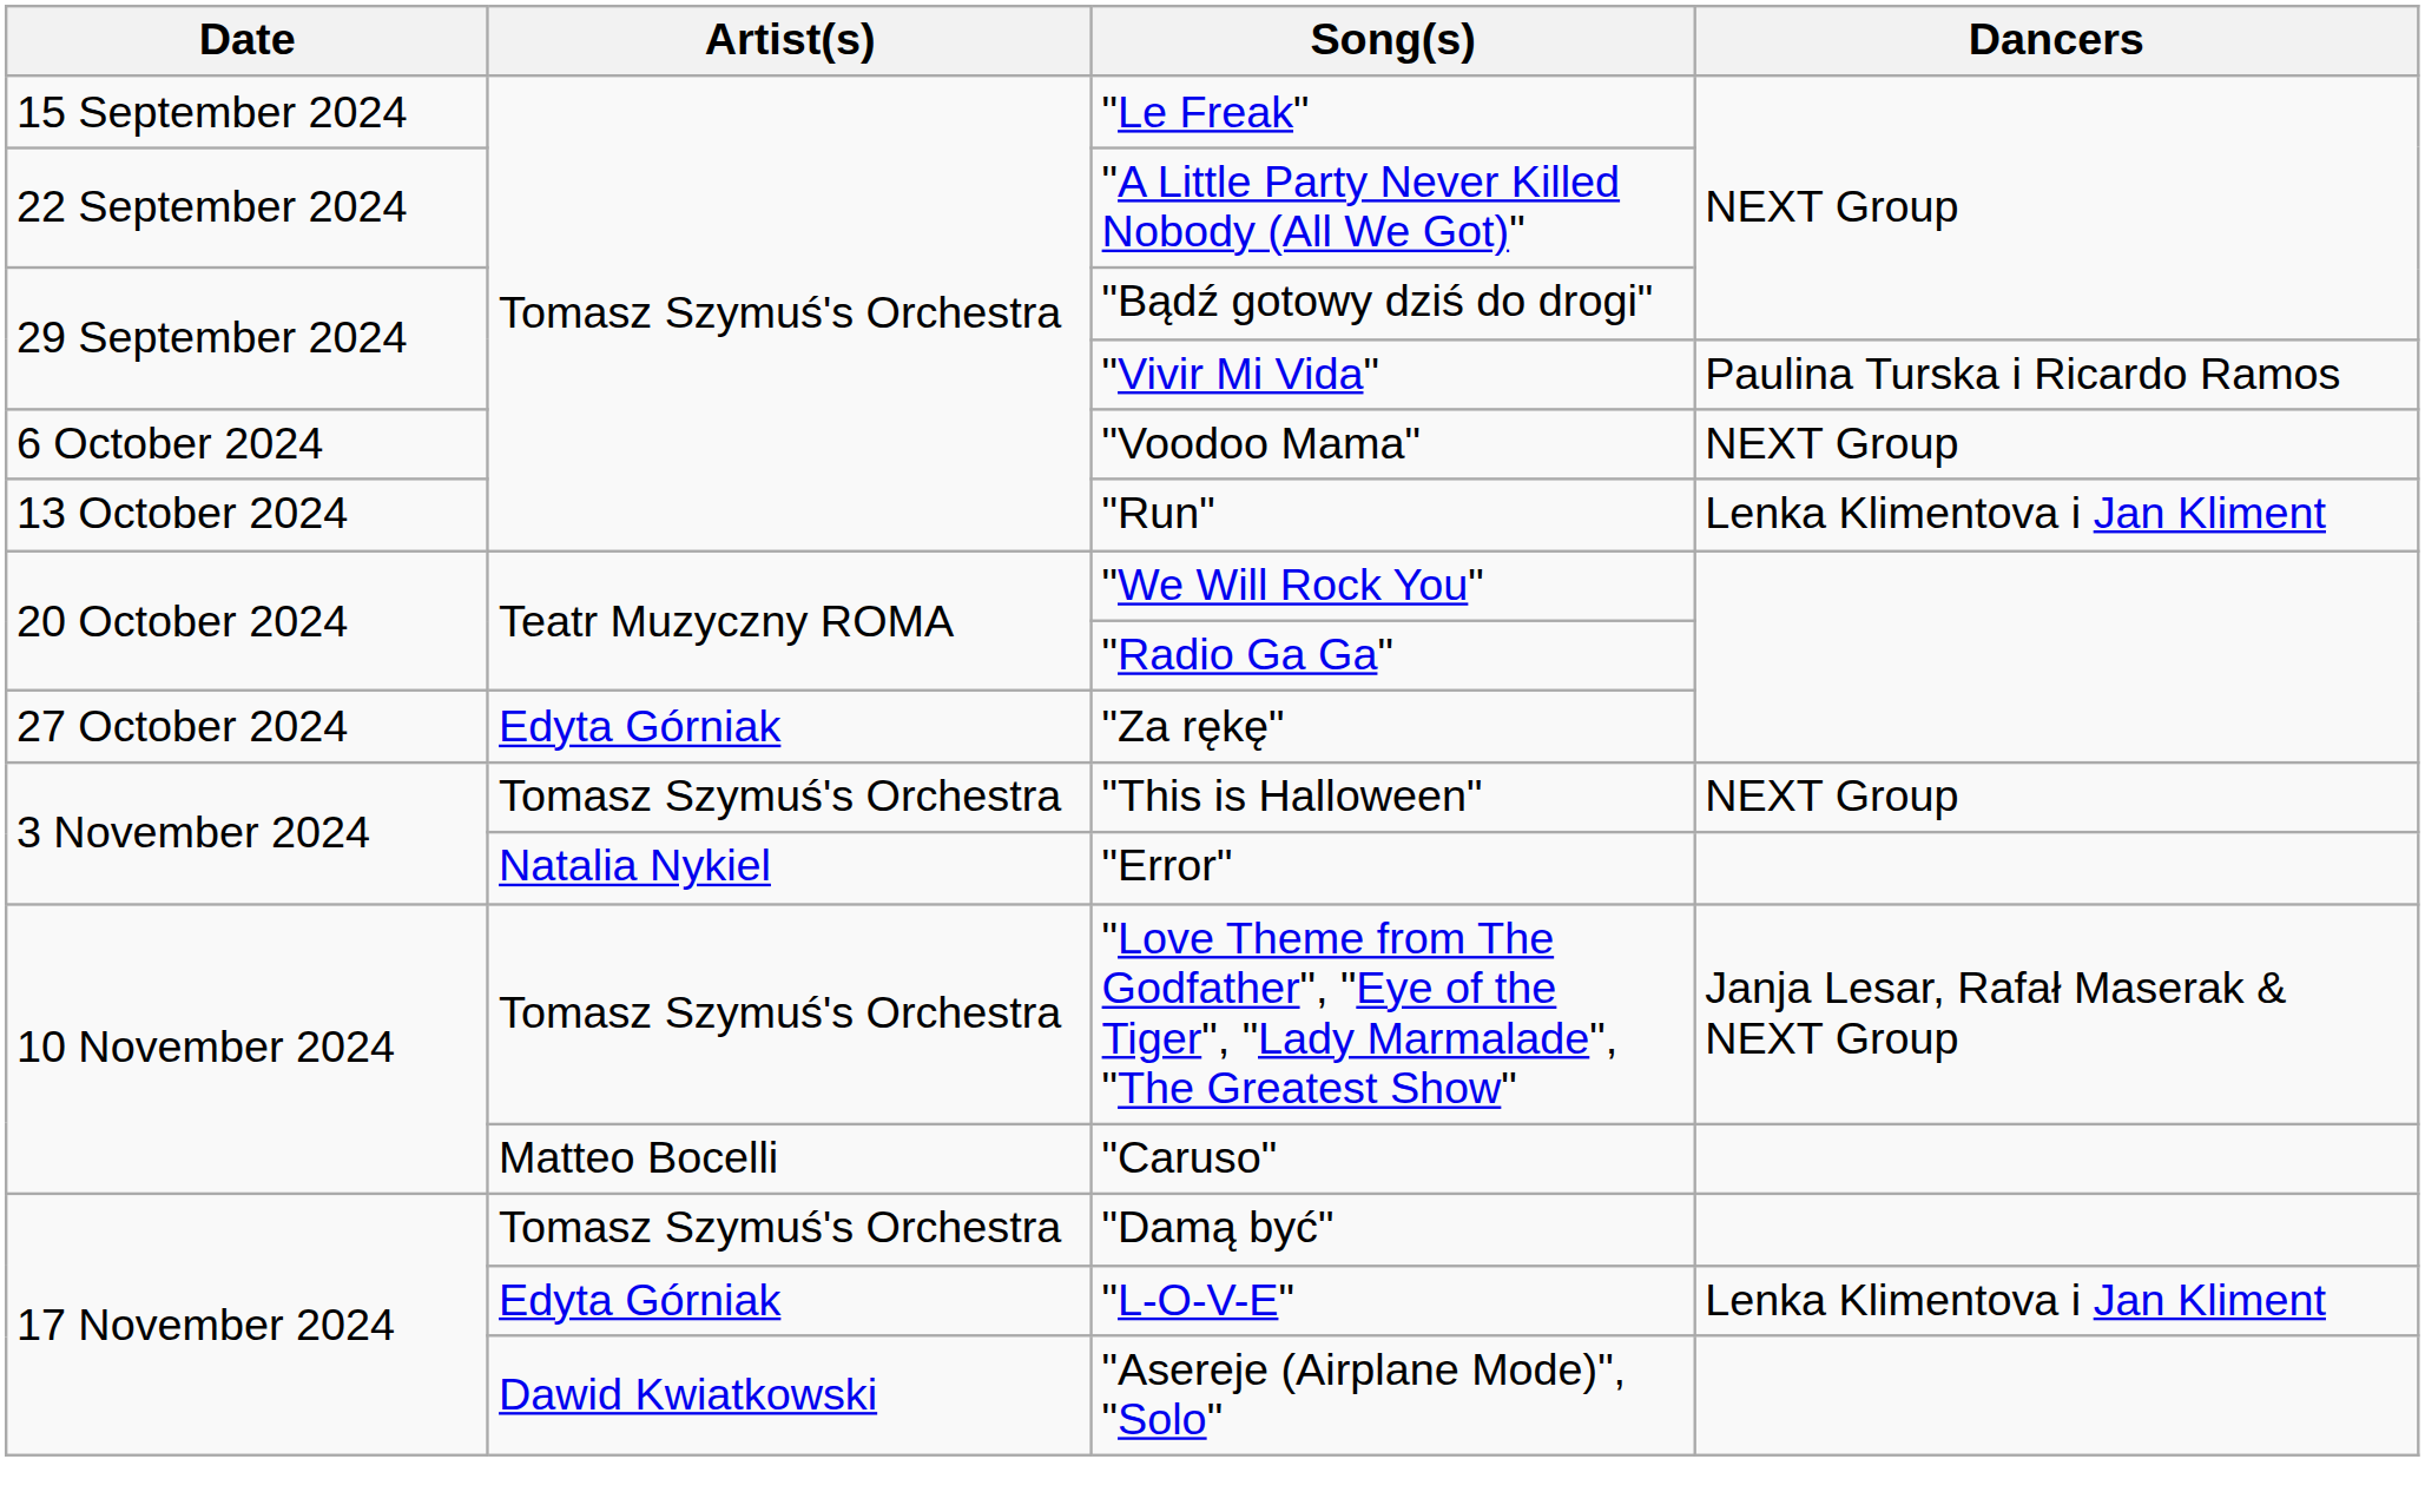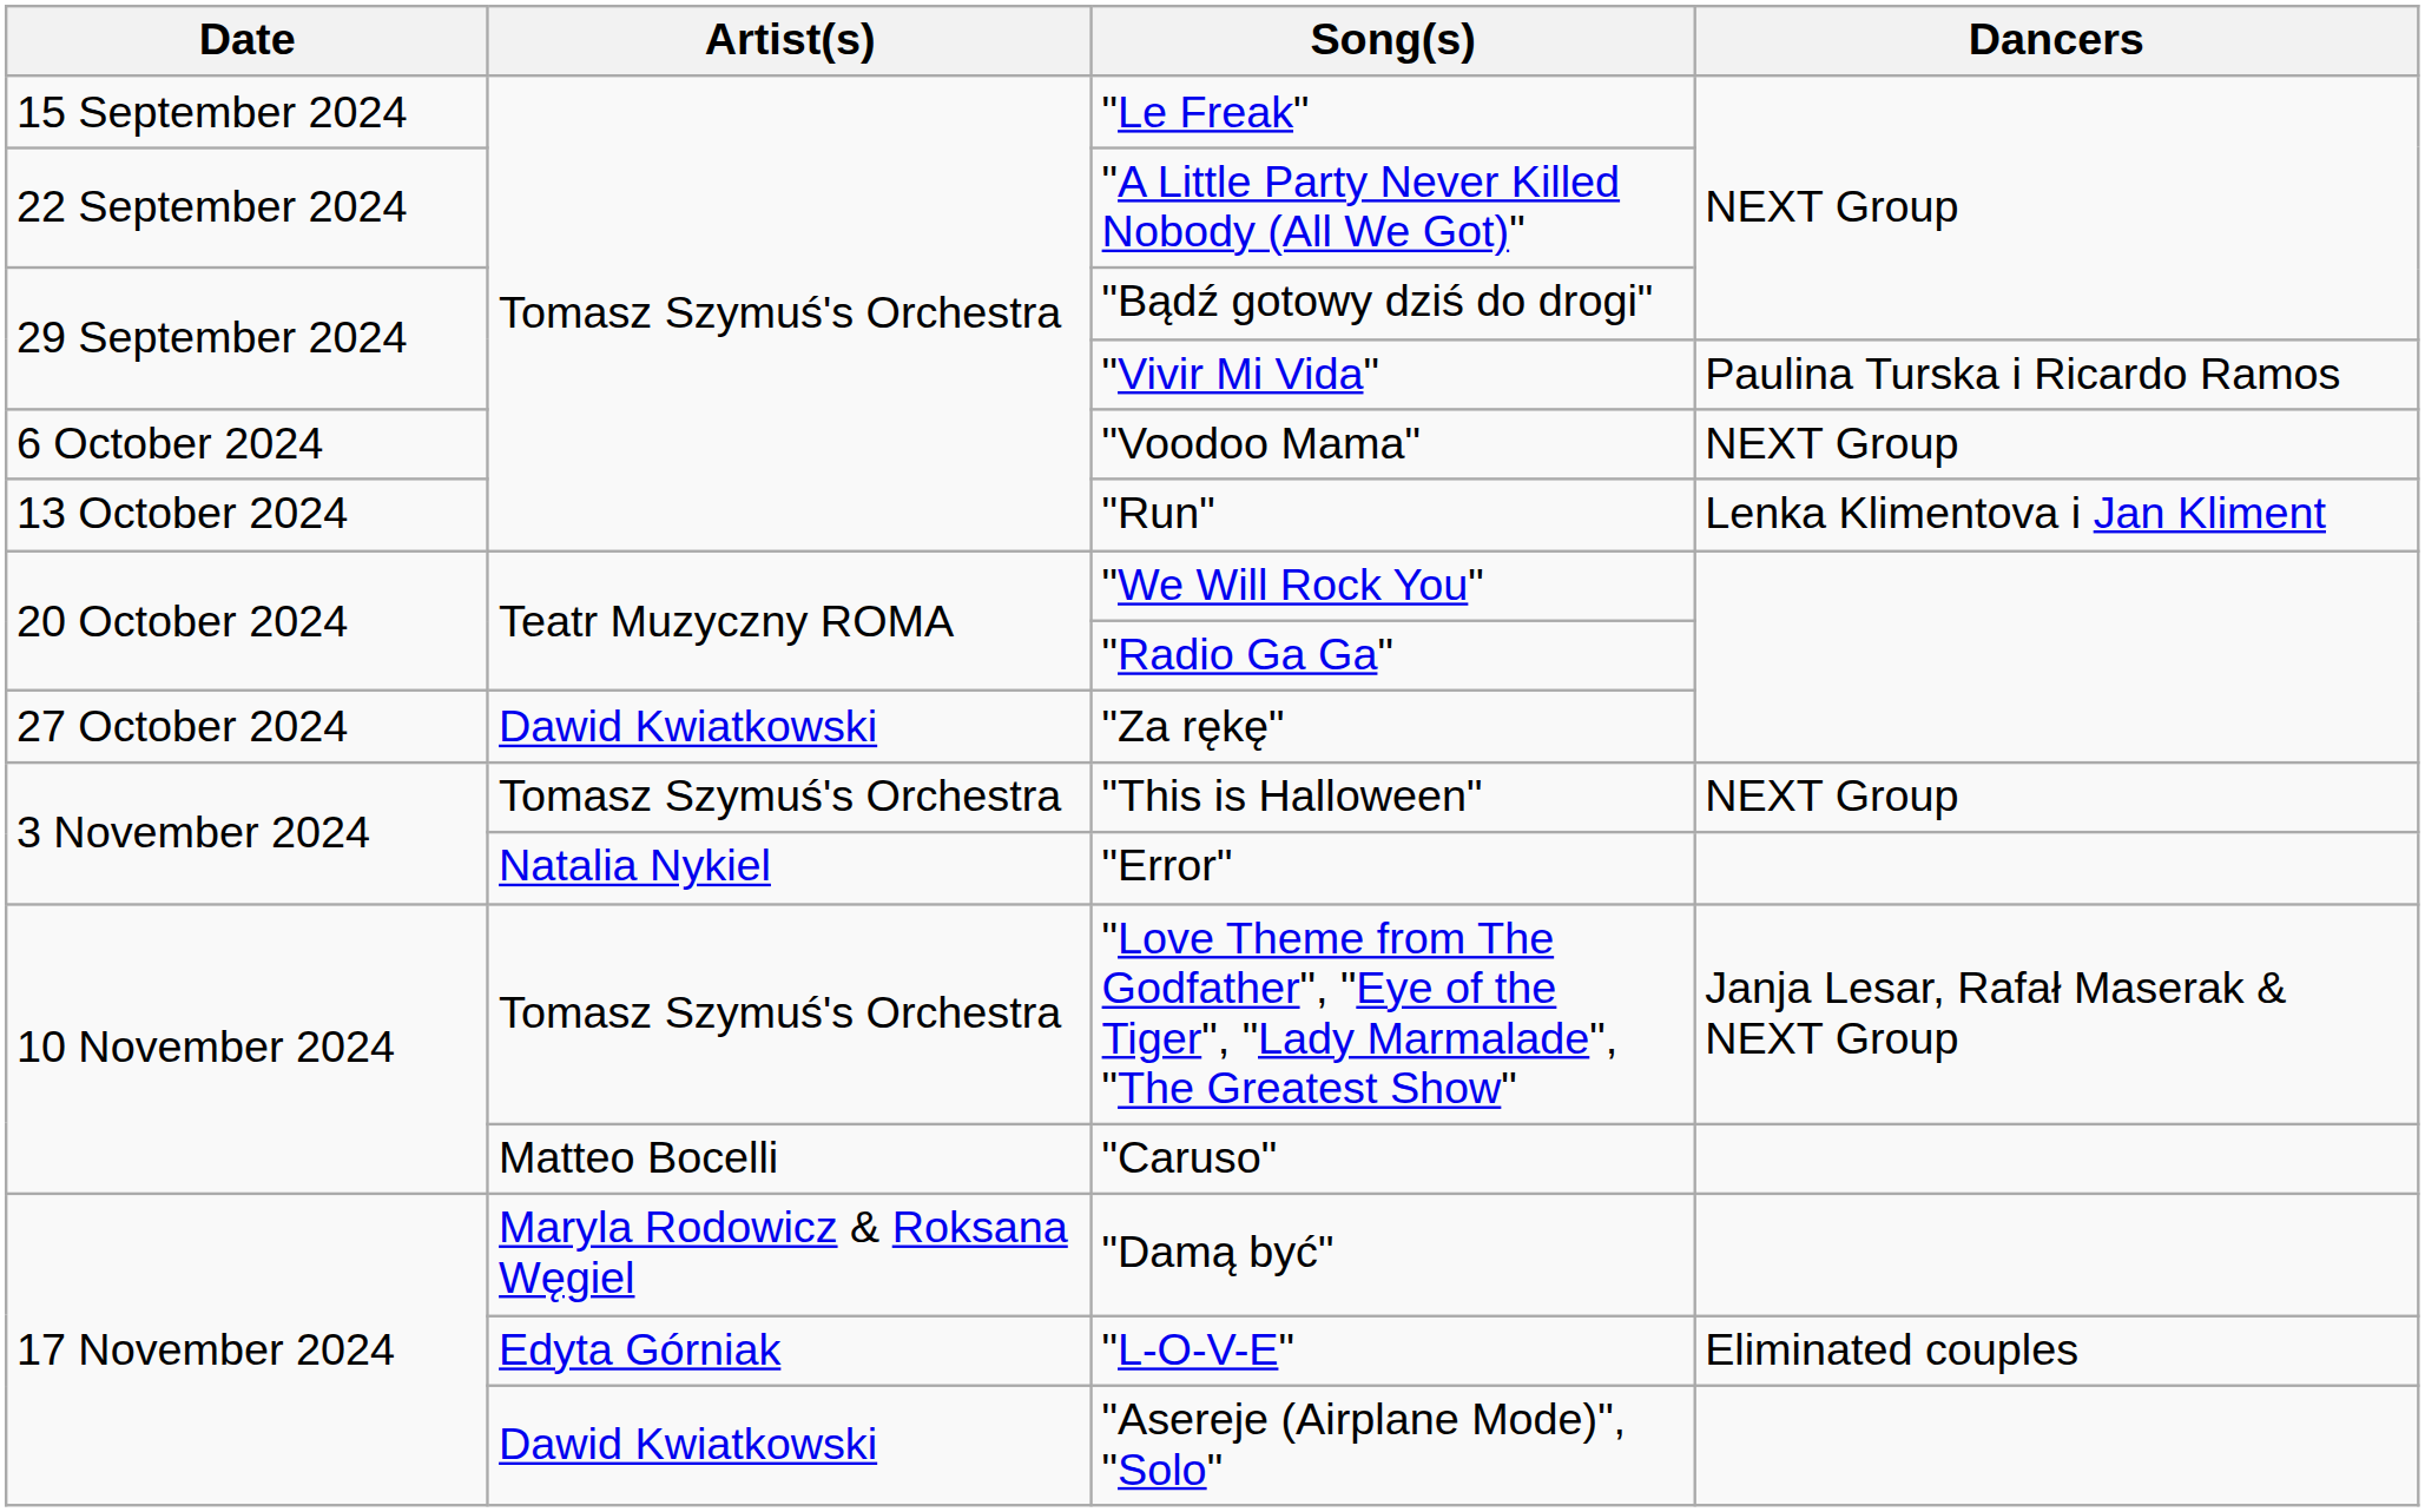"Za rękę" | Artist(s): Edyta Górniak -> Dawid Kwiatkowski
"Damą być" | Artist(s): Tomasz Szymuś's Orchestra -> Maryla Rodowicz & Roksana Węgiel
"L-O-V-E" | Dancers: Lenka Klimentova i Jan Kliment -> Eliminated couples
